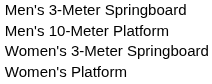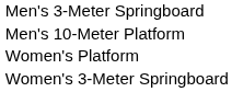rows swapped: Women's 3-Meter Springboard <-> Women's Platform
